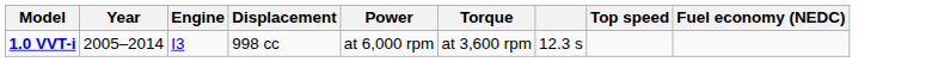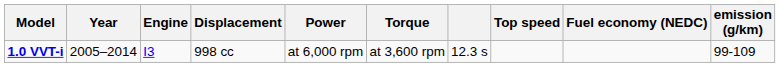+ column: emission (g/km) | 99-109
